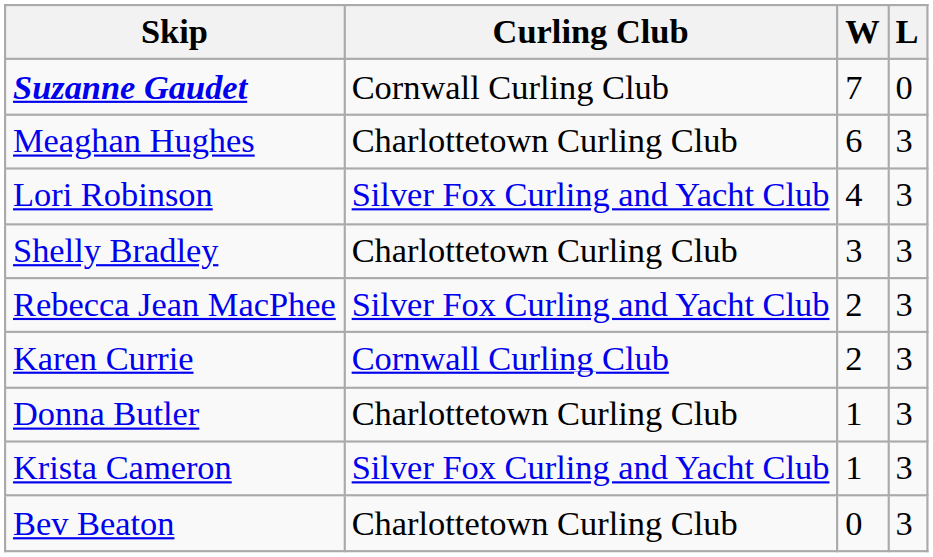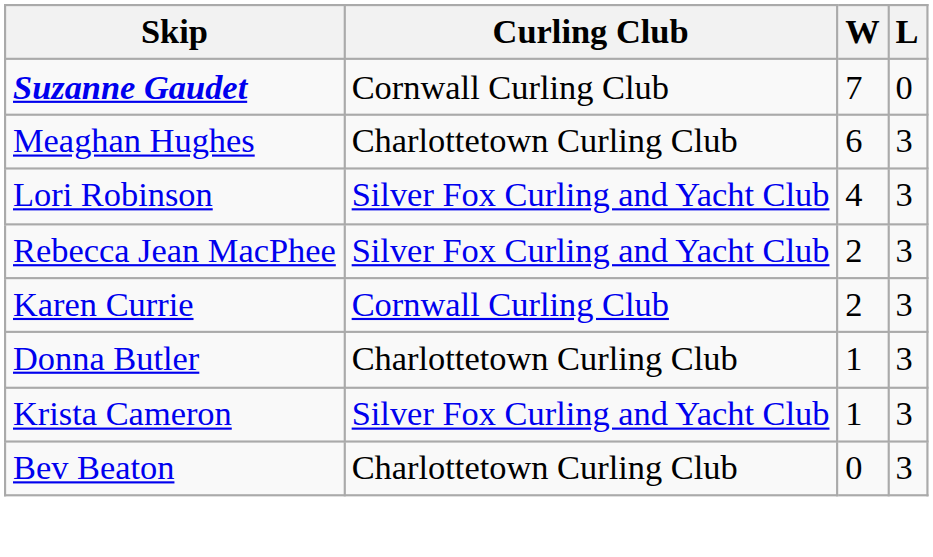- row: Shelly Bradley | Charlottetown Curling Club | 3 | 3
